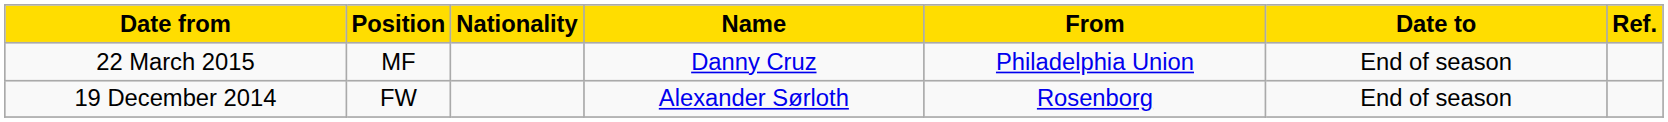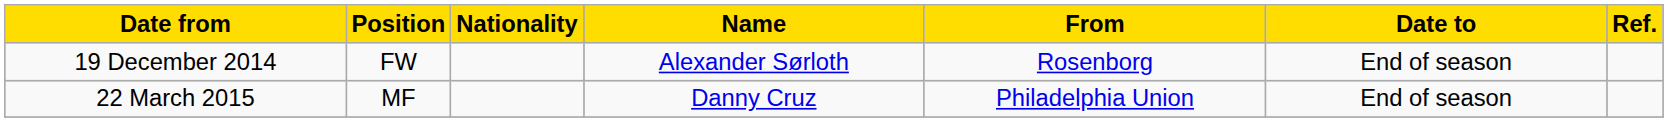rows swapped: 19 December 2014 <-> 22 March 2015
